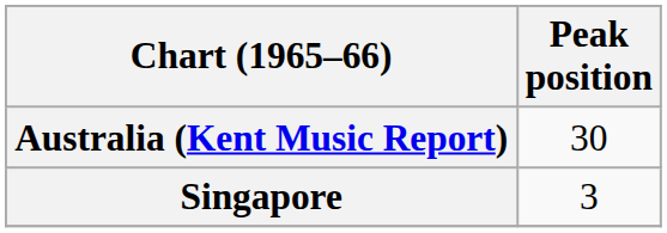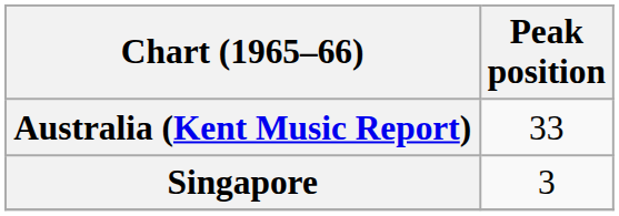Australia (Kent Music Report) | Peak position: 30 -> 33
